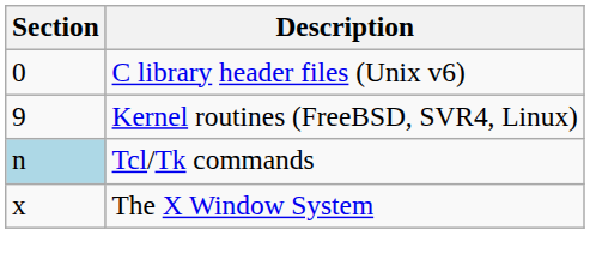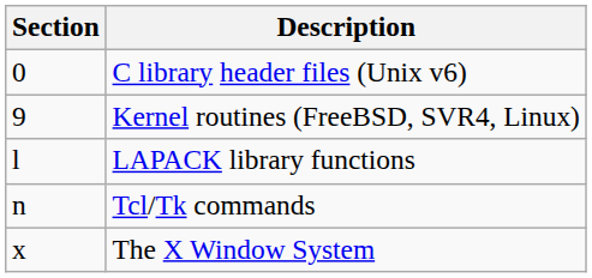+ row: l | LAPACK library functions
Tcl/Tk commands | Section: lightblue background -> no background
